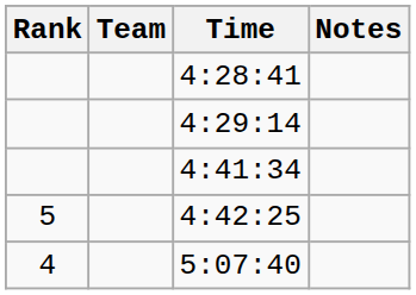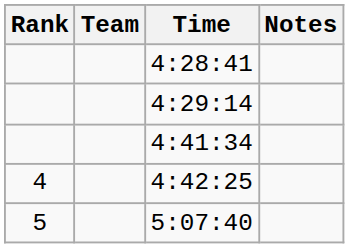4:42:25 | Rank: 5 -> 4
5:07:40 | Rank: 4 -> 5
